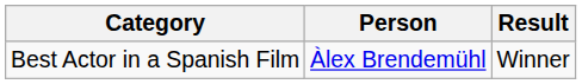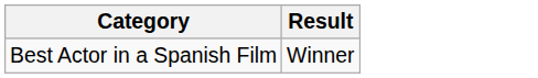- column: Person | Àlex Brendemühl
